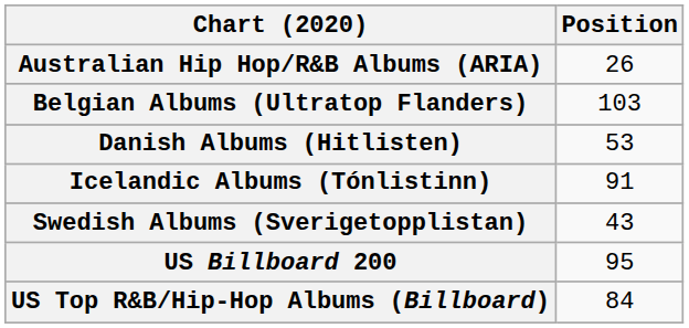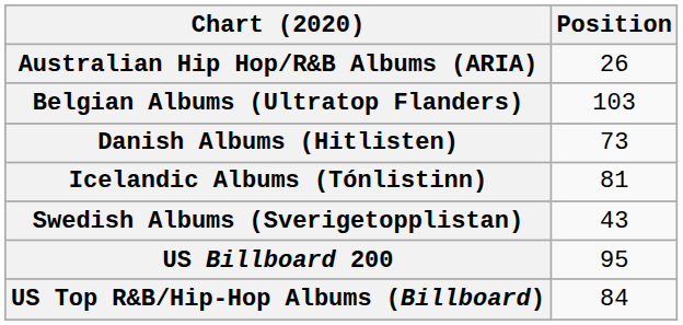Danish Albums (Hitlisten) | Position: 53 -> 73
Icelandic Albums (Tónlistinn) | Position: 91 -> 81
